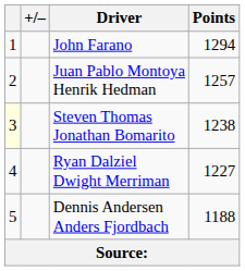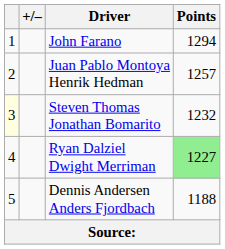Steven Thomas Jonathan Bomarito | Points: 1238 -> 1232
Ryan Dalziel Dwight Merriman | Points: no background -> lightgreen background
